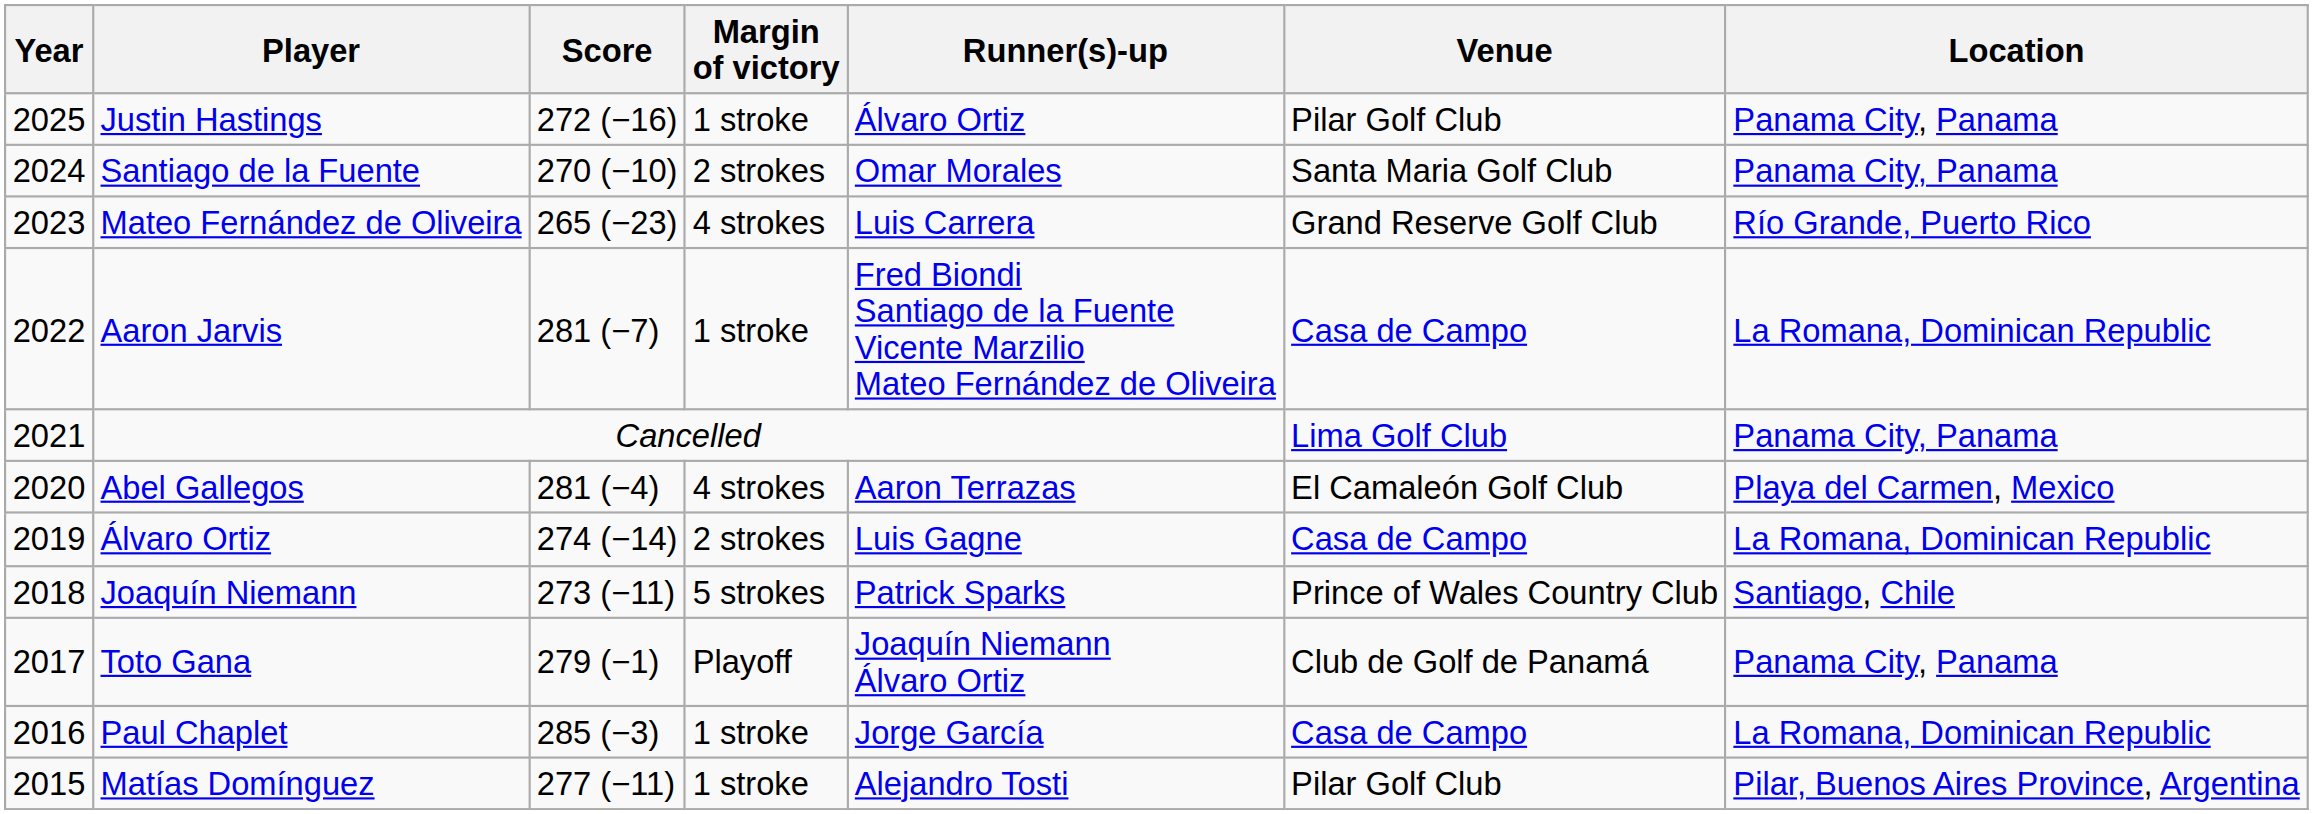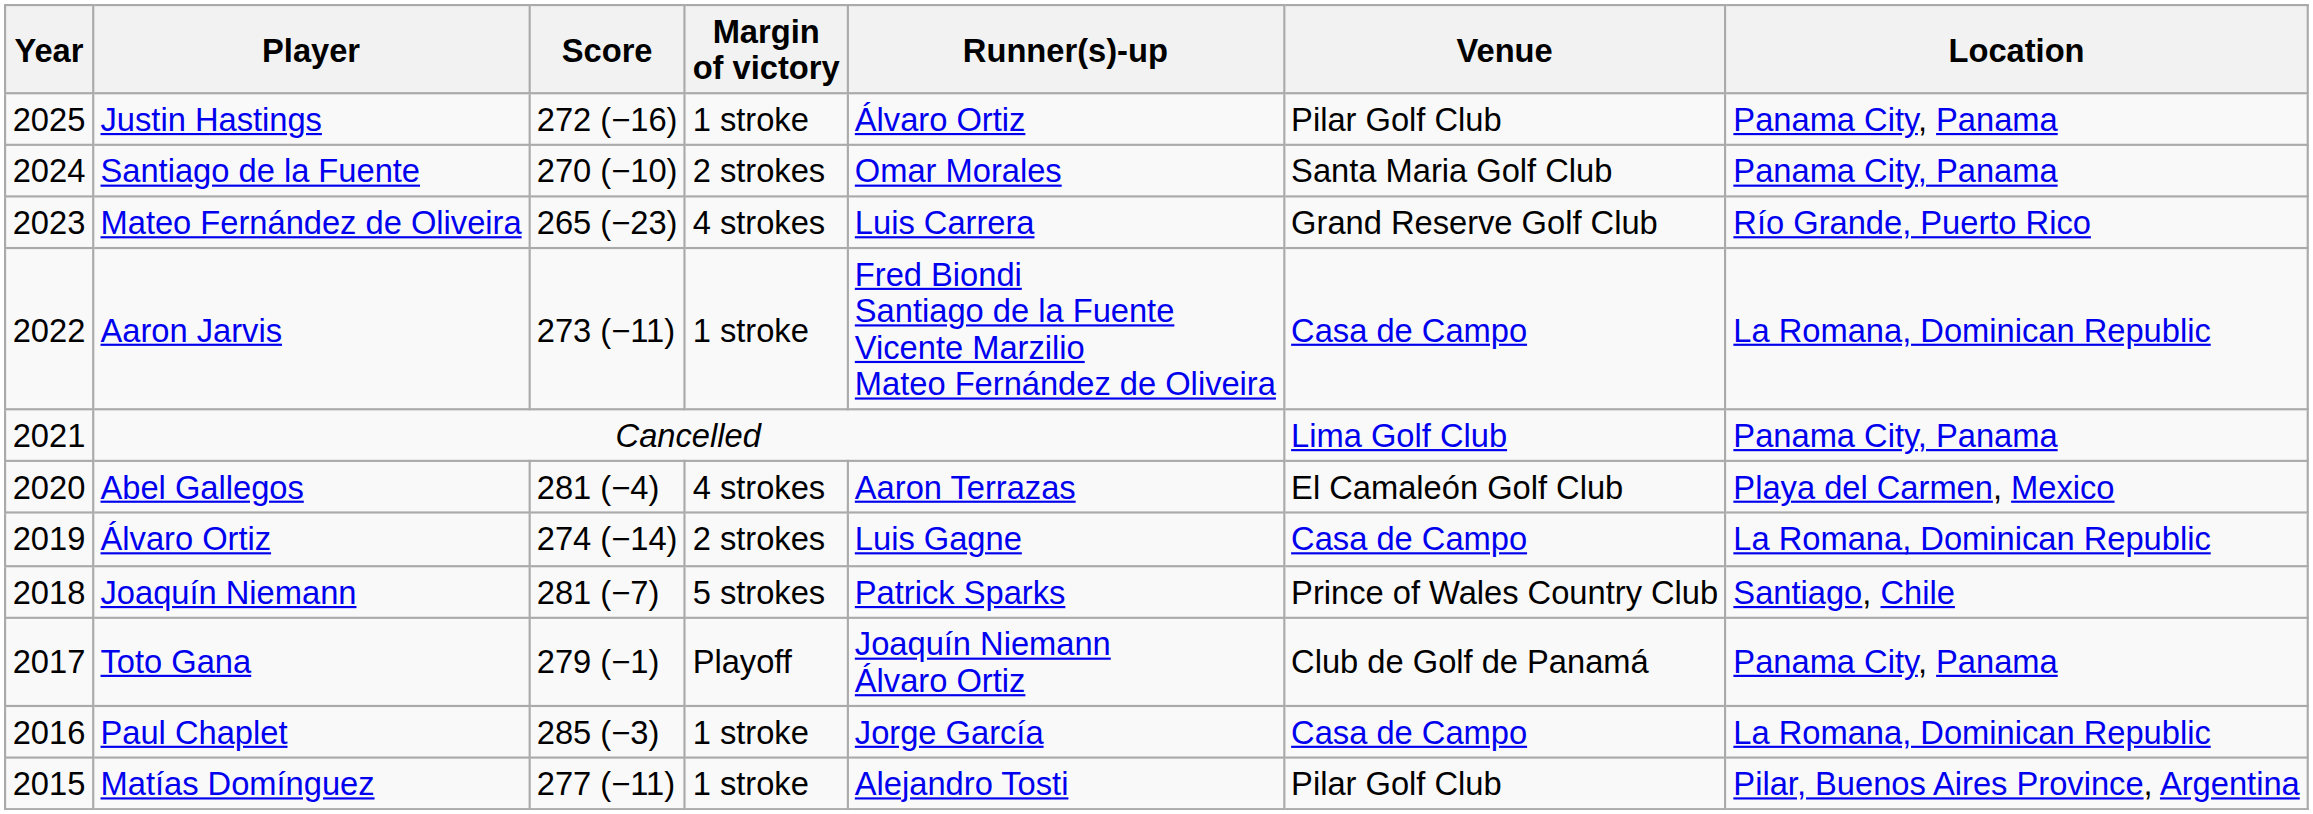Aaron Jarvis | Score: 281 (−7) -> 273 (−11)
Joaquín Niemann | Score: 273 (−11) -> 281 (−7)
